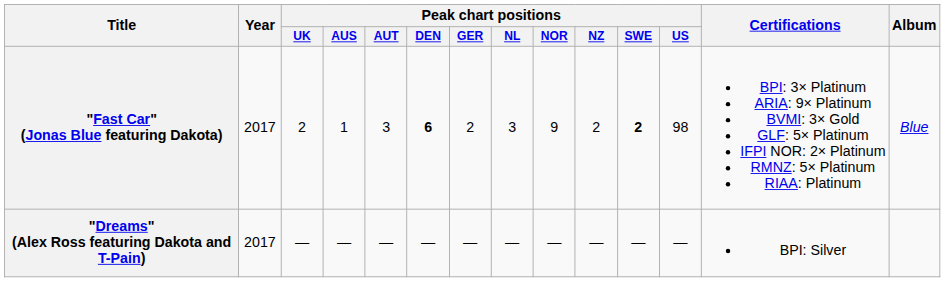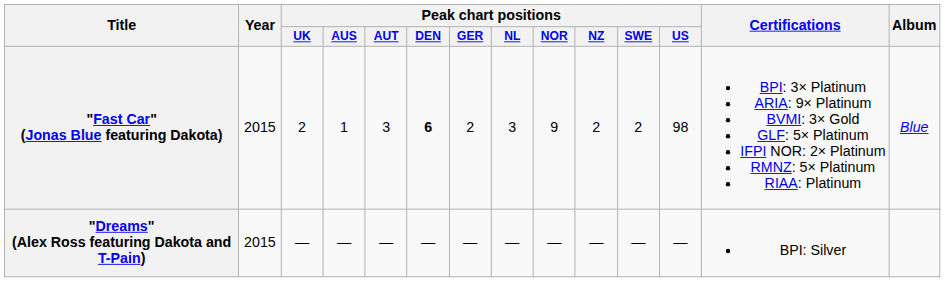"Fast Car" (Jonas Blue featuring Dakota) | Year: 2017 -> 2015
"Fast Car" (Jonas Blue featuring Dakota) | Peak chart positions / SWE: bold -> normal
"Dreams" (Alex Ross featuring Dakota and T-Pain) | Year: 2017 -> 2015
